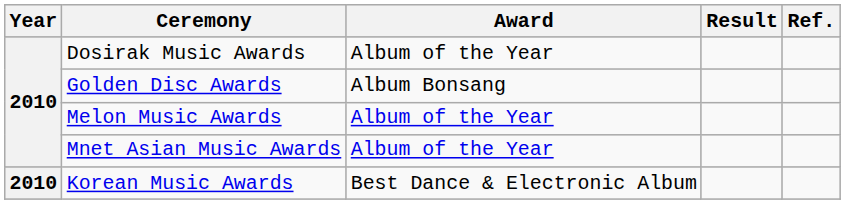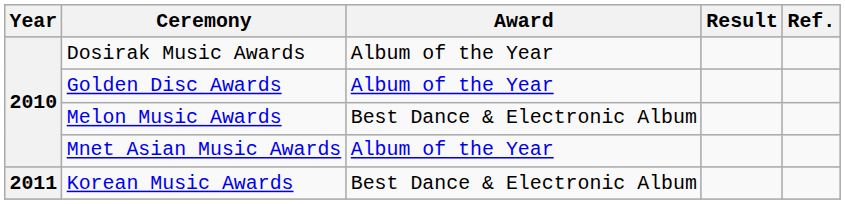Golden Disc Awards | Award: Album Bonsang -> Album of the Year
Melon Music Awards | Award: Album of the Year -> Best Dance & Electronic Album
Korean Music Awards | Year: 2010 -> 2011
